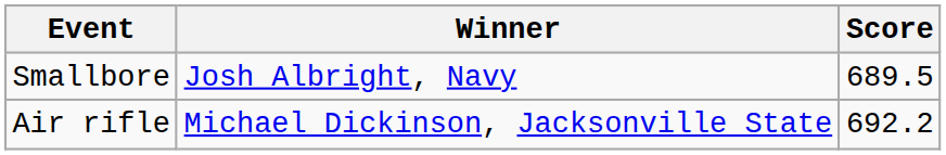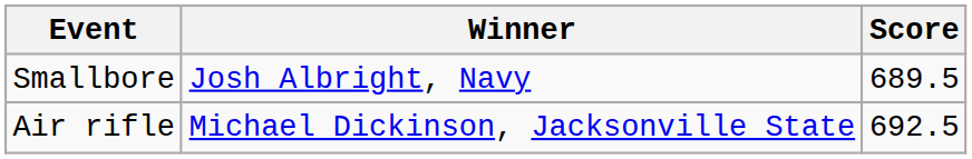Air rifle | Score: 692.2 -> 692.5
